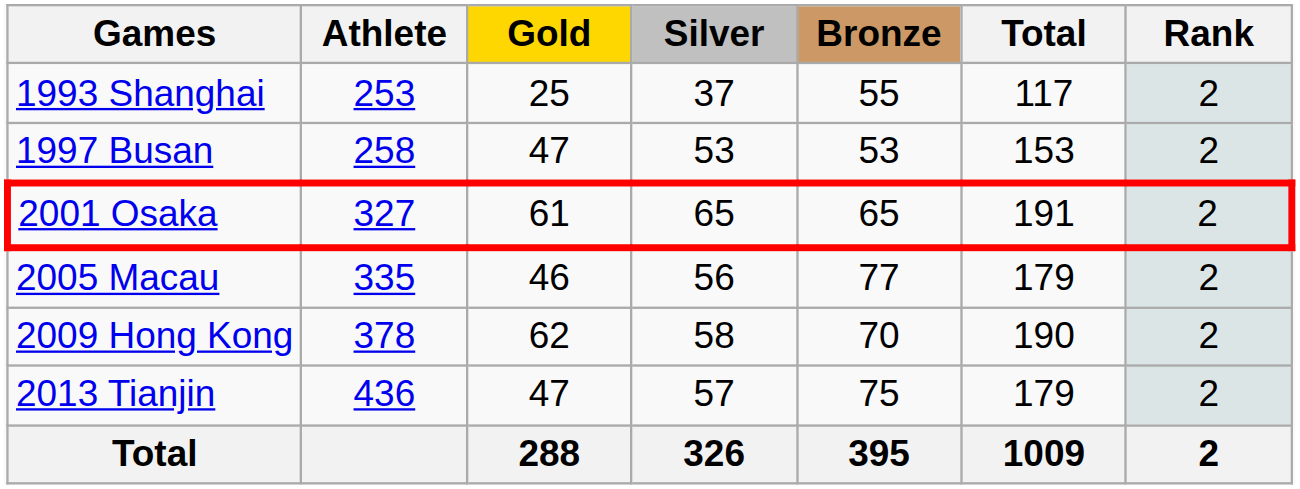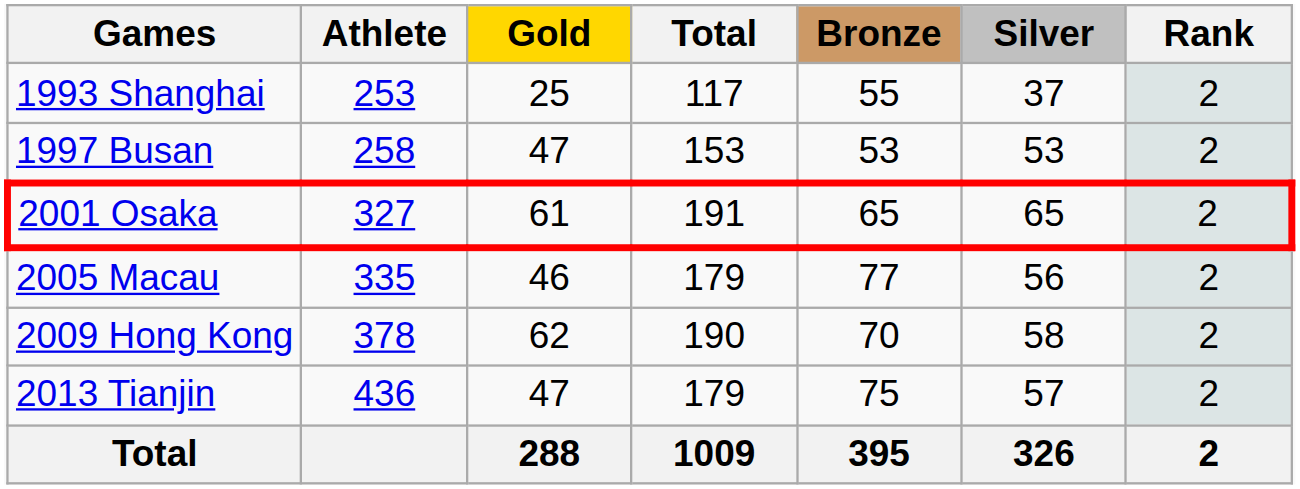columns swapped: Silver <-> Total
